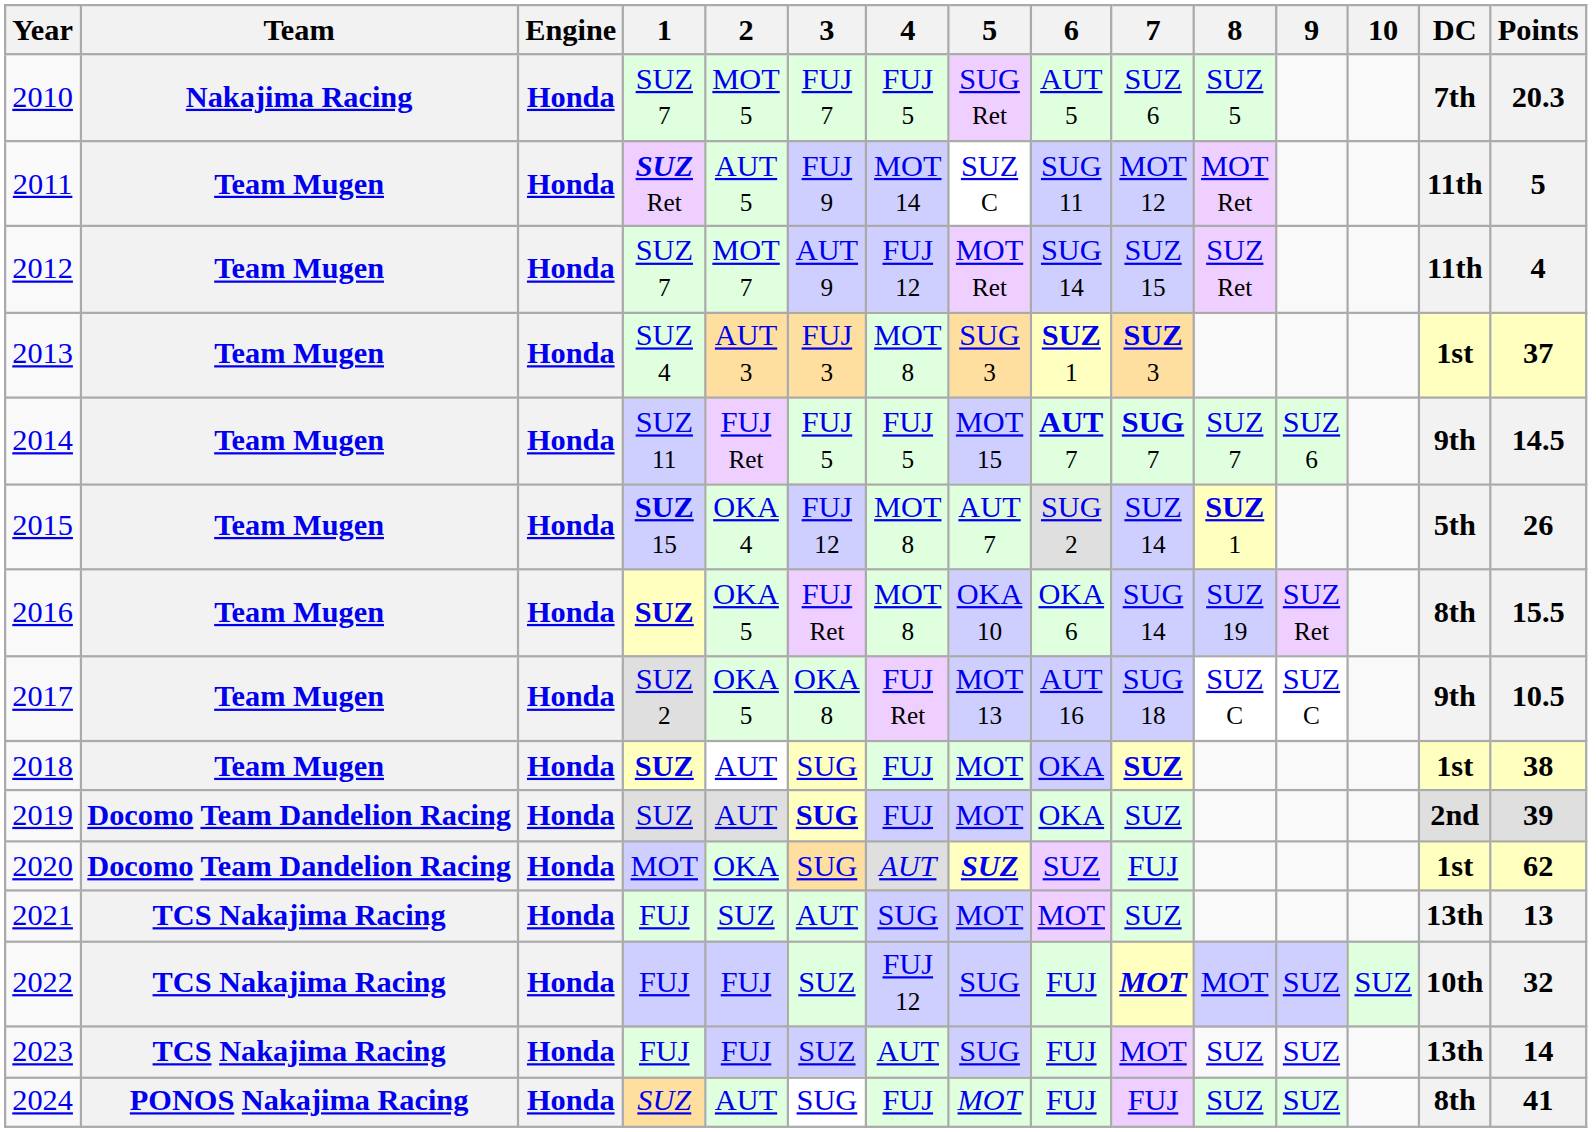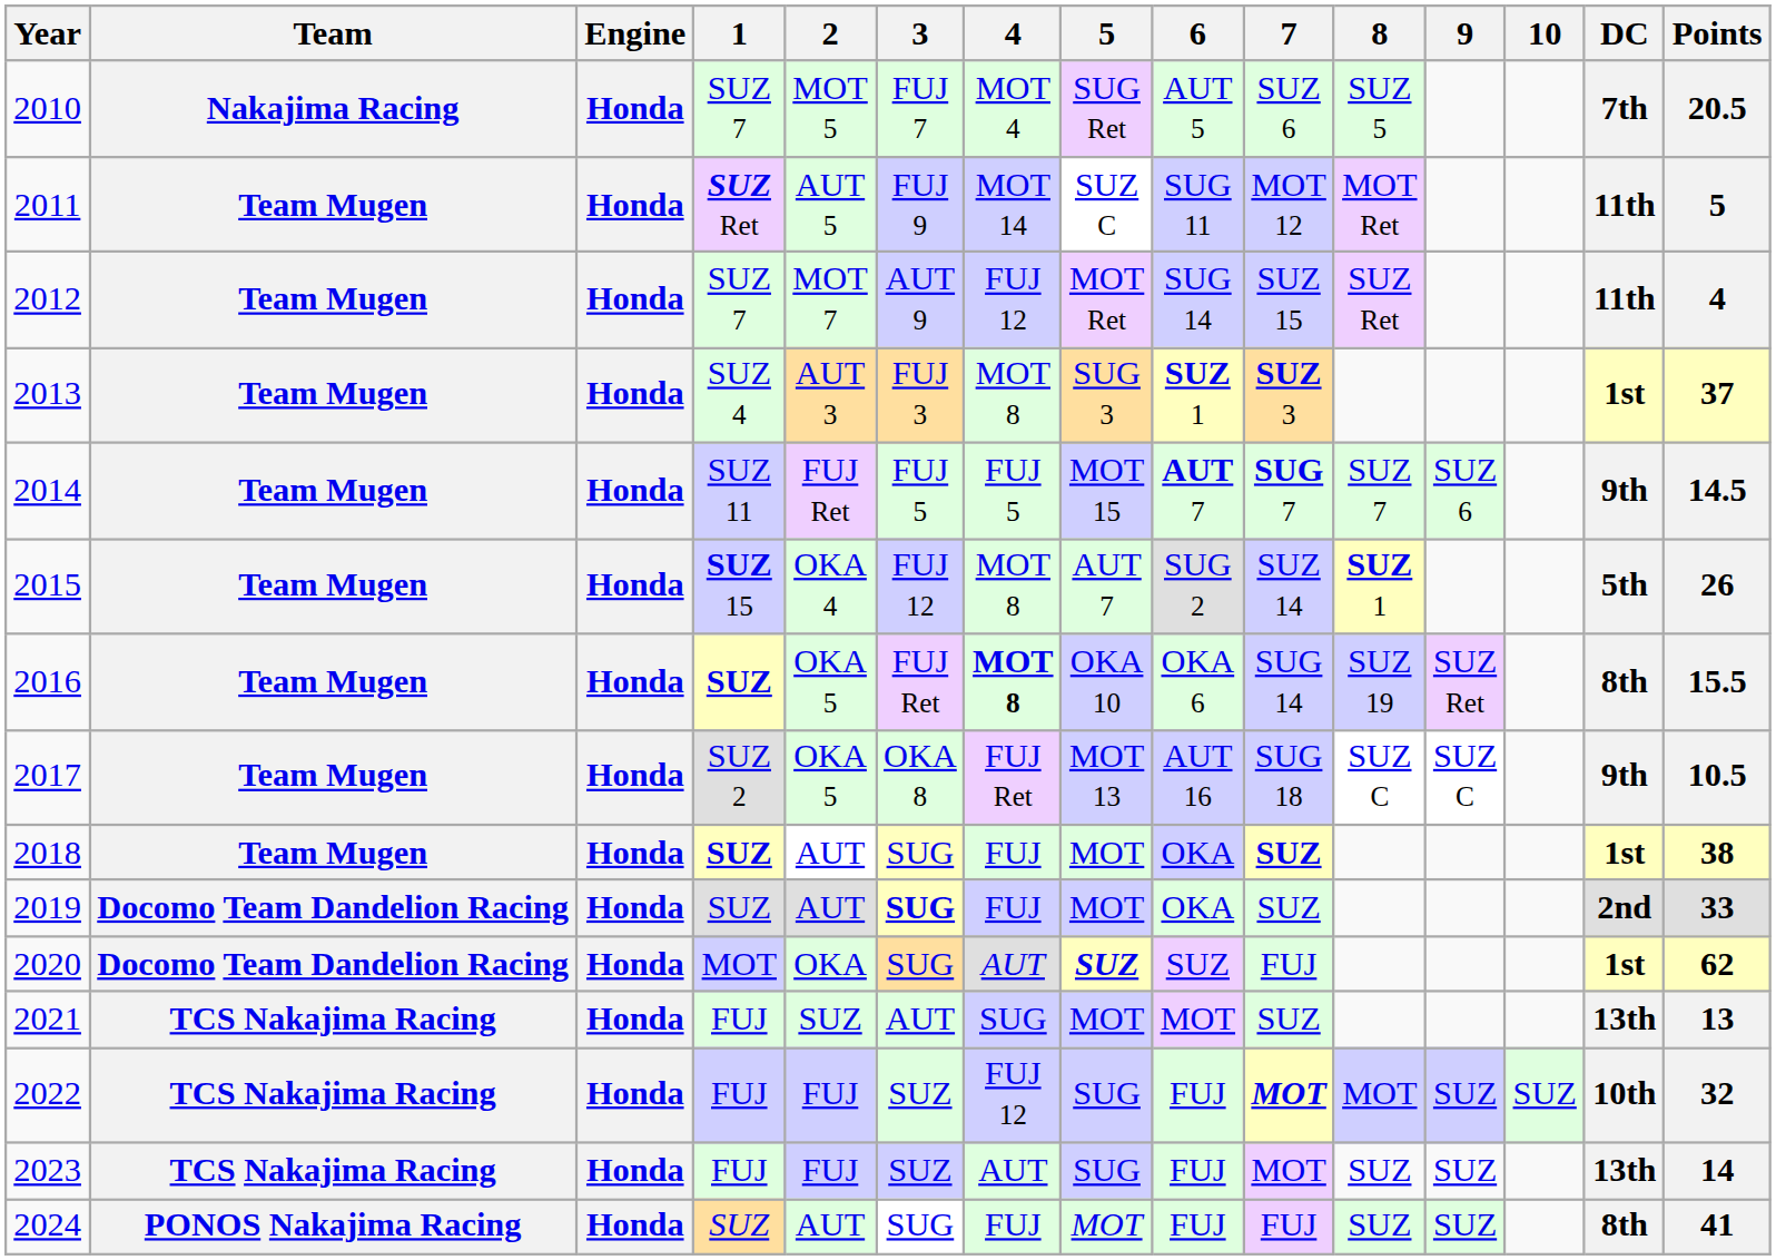2010 | 4: FUJ 5 -> MOT 4
2010 | Points: 20.3 -> 20.5
2016 | 4: normal -> bold
2019 | Points: 39 -> 33
